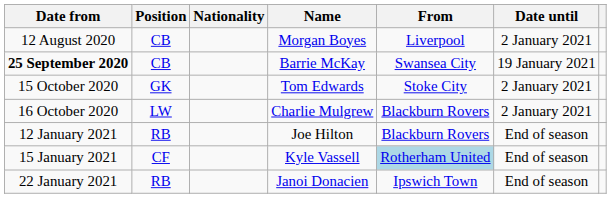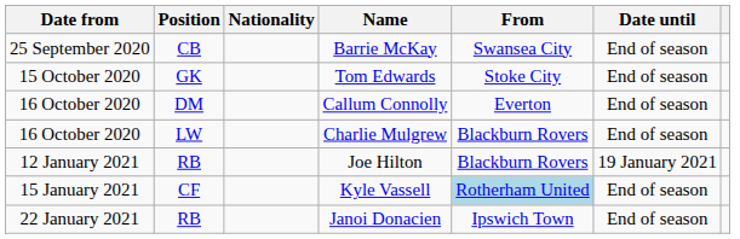- row: 12 August 2020 | CB | Morgan Boyes | Liverpool | 2 January 2021
Barrie McKay | Date from: bold -> normal
Barrie McKay | Date until: 19 January 2021 -> End of season
Tom Edwards | Date until: 2 January 2021 -> End of season
+ row: 16 October 2020 | DM | Callum Connolly | Everton | End of season
Charlie Mulgrew | Date until: 2 January 2021 -> End of season
Joe Hilton | Date until: End of season -> 19 January 2021
